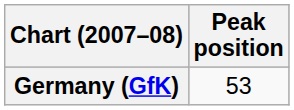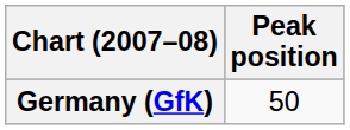Germany (GfK) | Peak position: 53 -> 50
